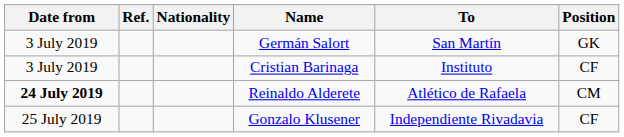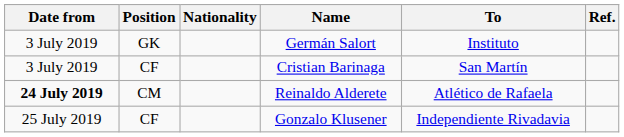columns swapped: Position <-> Ref.
Germán Salort | To: San Martín -> Instituto
Cristian Barinaga | To: Instituto -> San Martín
